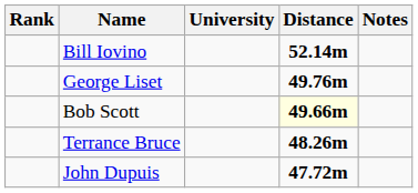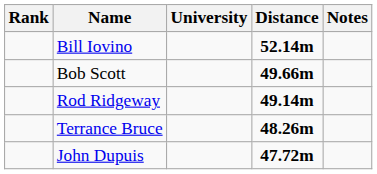- row: George Liset | 49.76m
Bob Scott | Distance: lightyellow background -> no background
+ row: Rod Ridgeway | 49.14m
